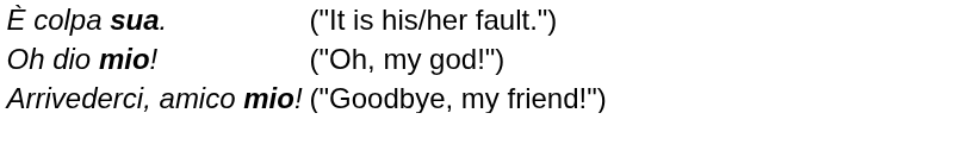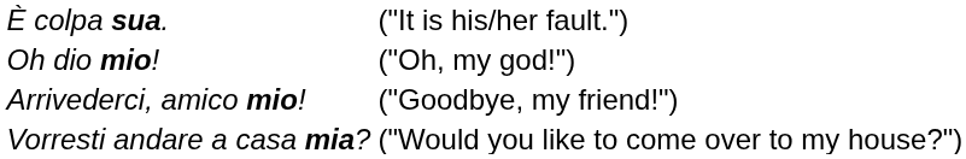+ row: Vorresti andare a casa mia? | ("Would you like to come over to my house?")
